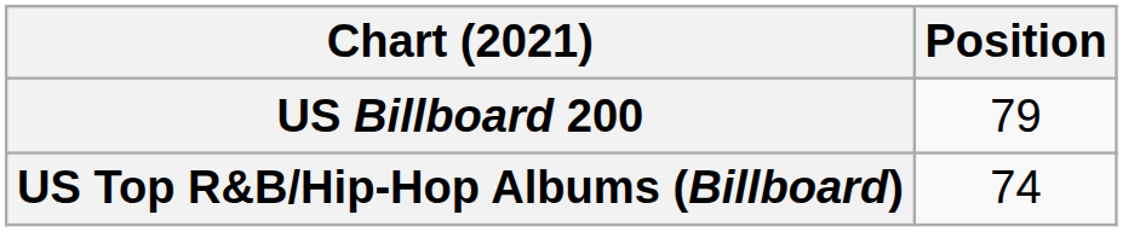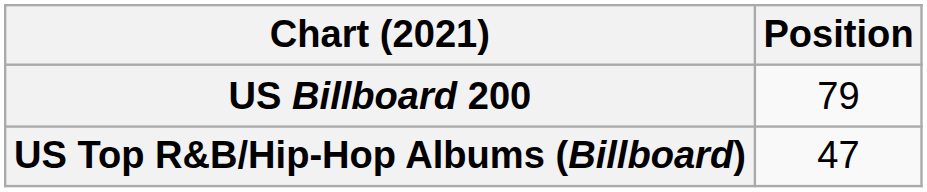US Top R&B/Hip-Hop Albums (Billboard) | Position: 74 -> 47
